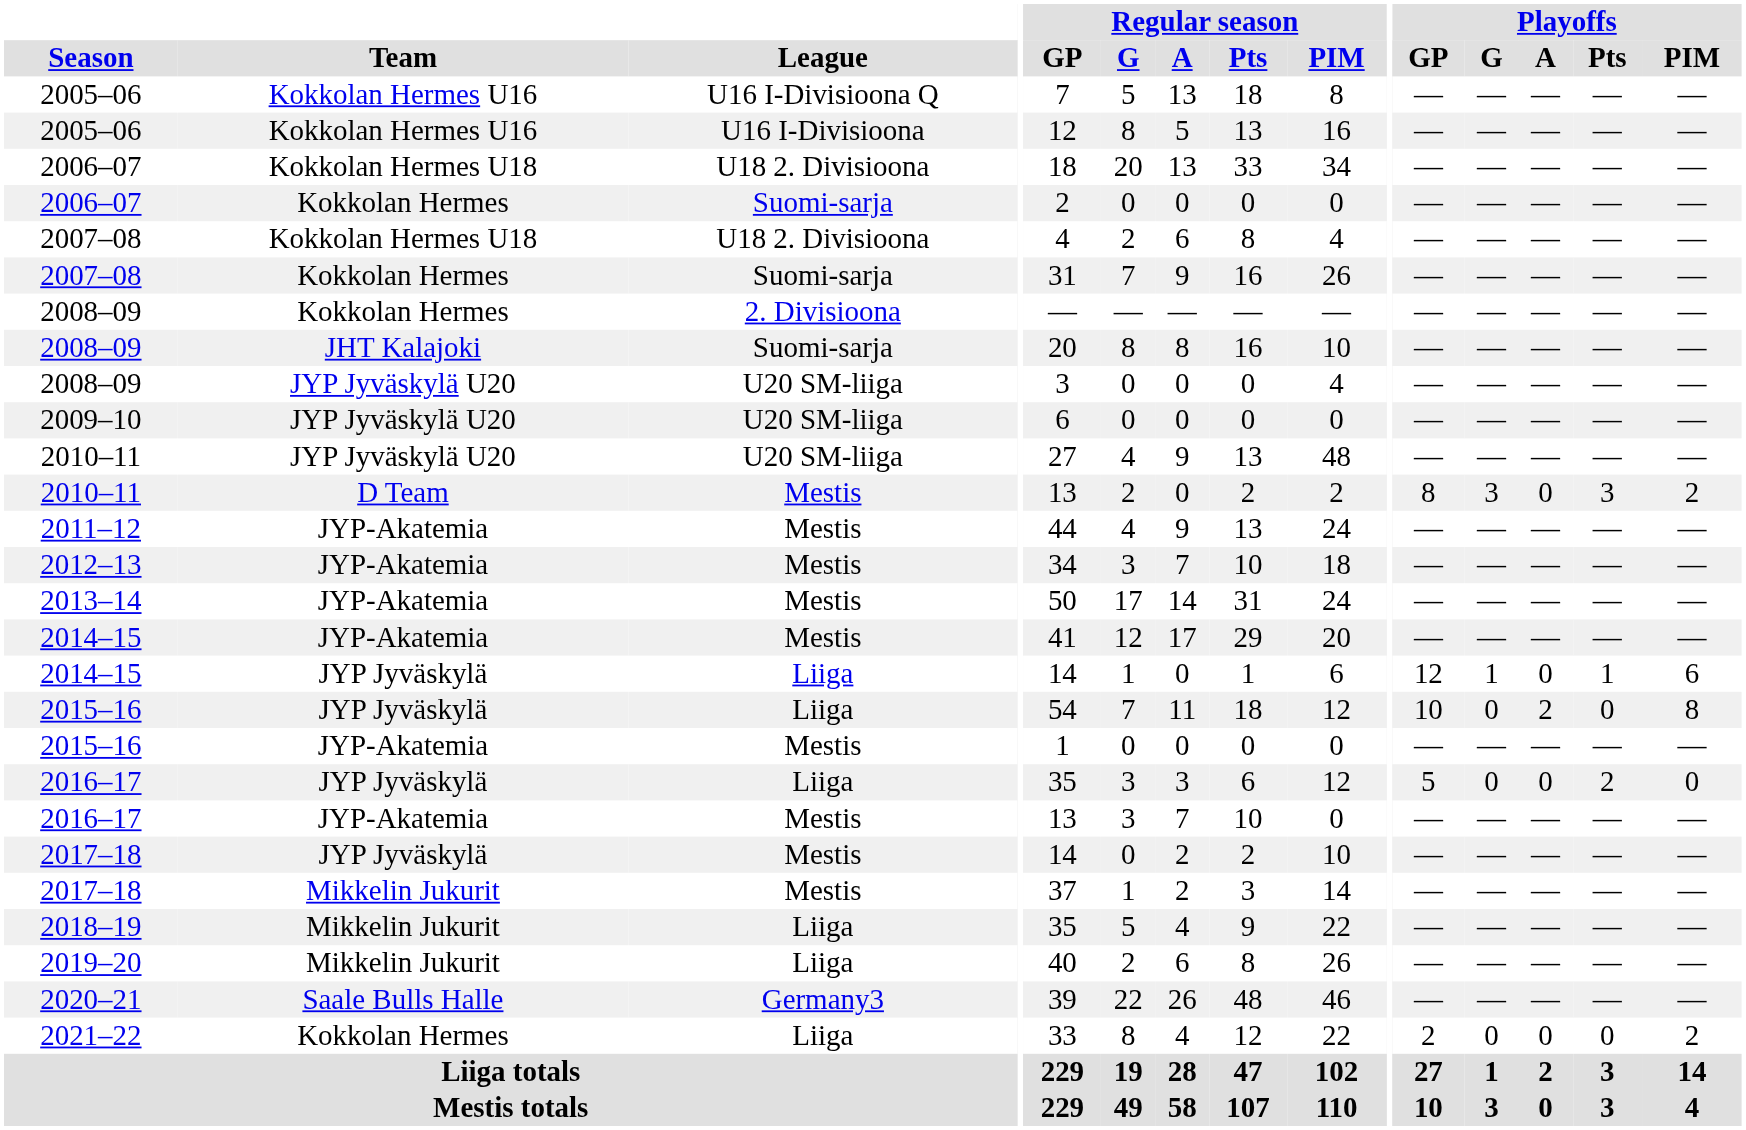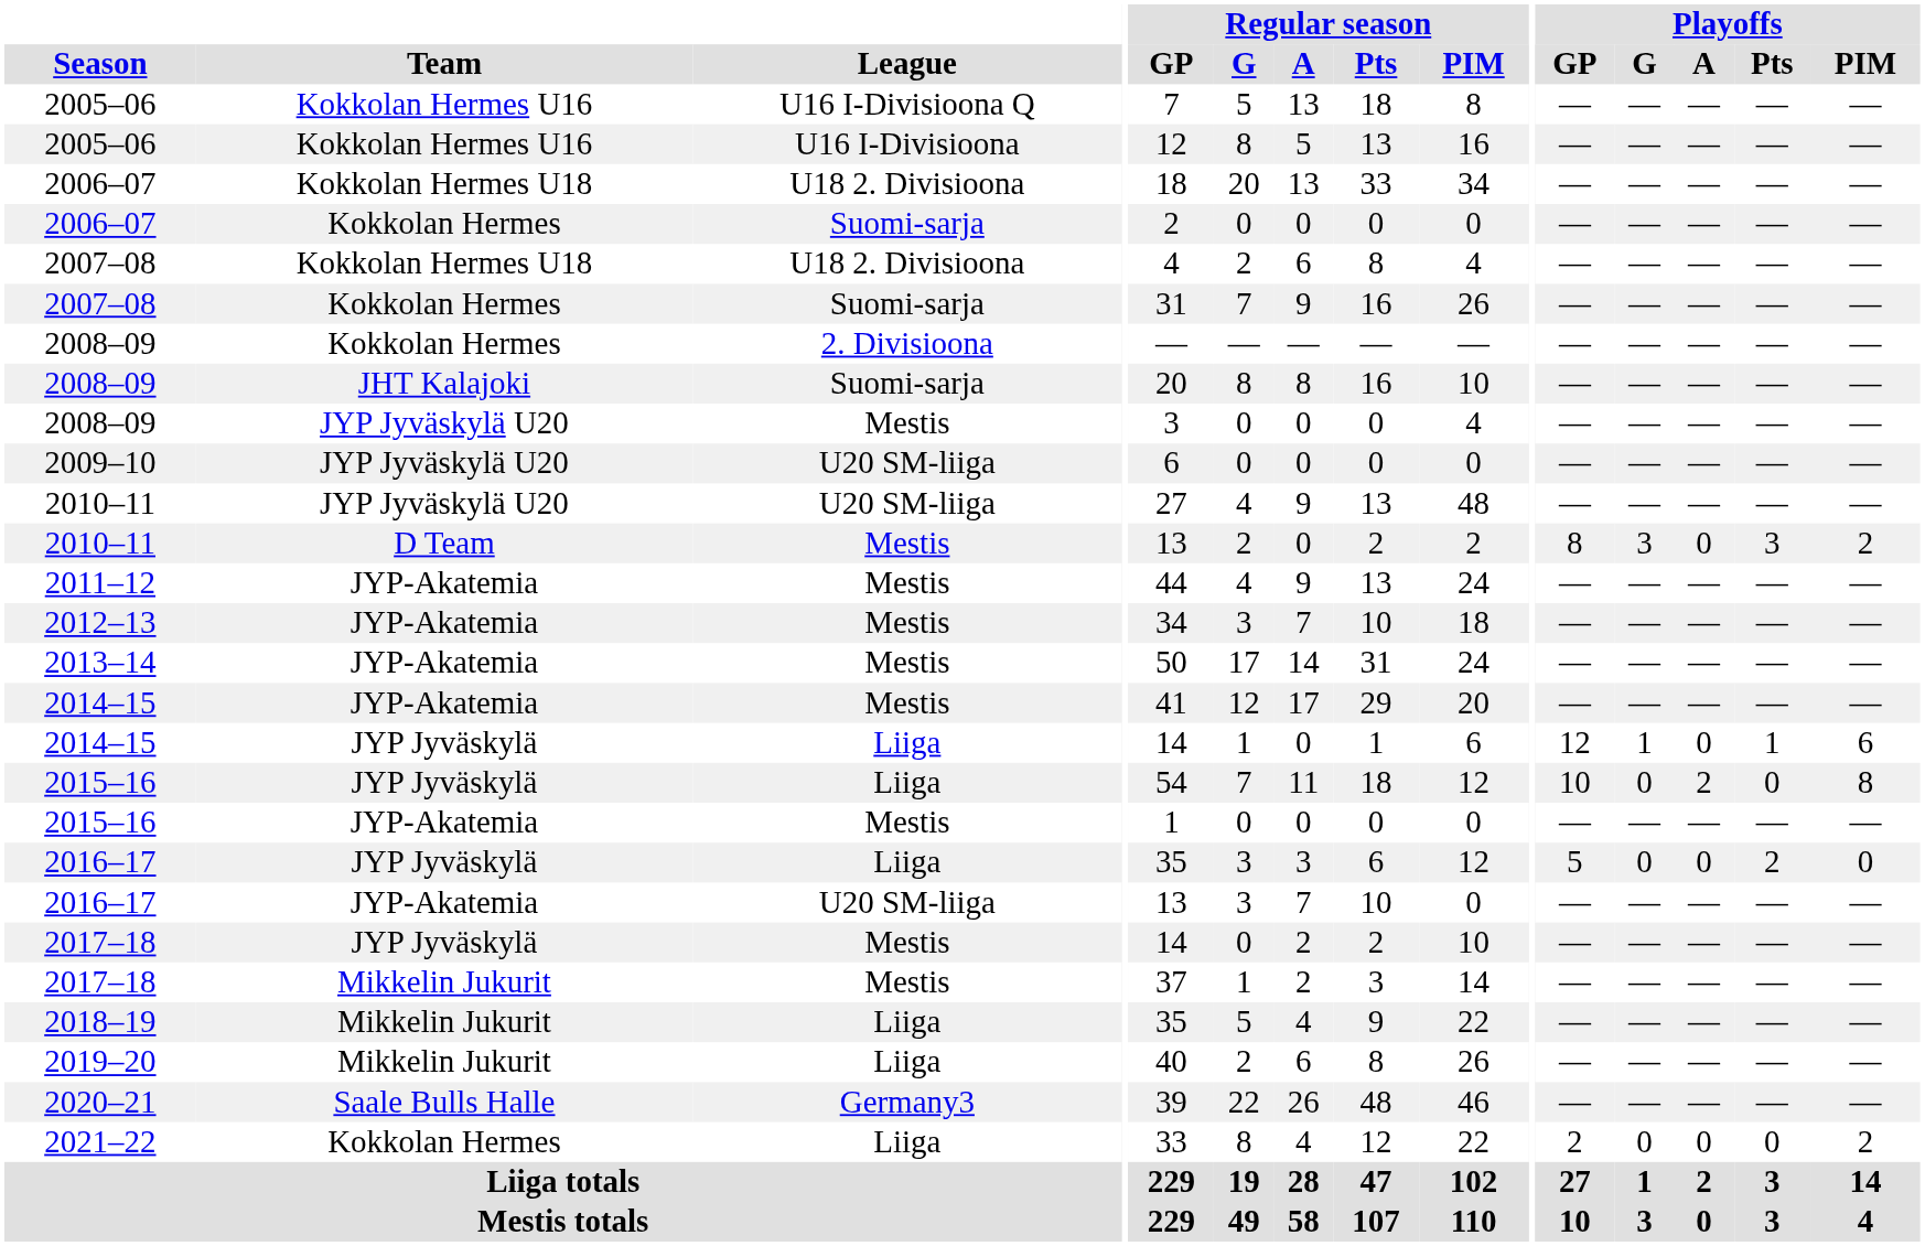2008–09 / JYP Jyväskylä U20 | League: U20 SM-liiga -> Mestis
2016–17 / JYP-Akatemia | League: Mestis -> U20 SM-liiga
